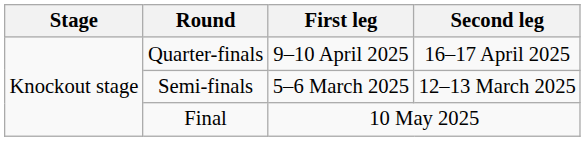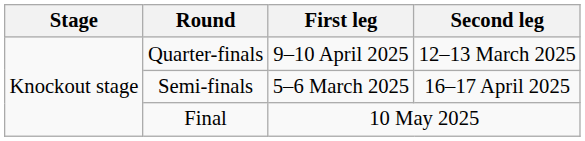Quarter-finals | Second leg: 16–17 April 2025 -> 12–13 March 2025
Semi-finals | Second leg: 12–13 March 2025 -> 16–17 April 2025
